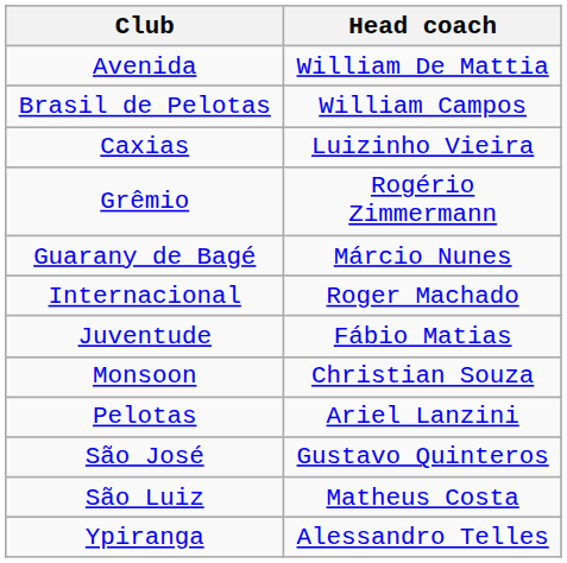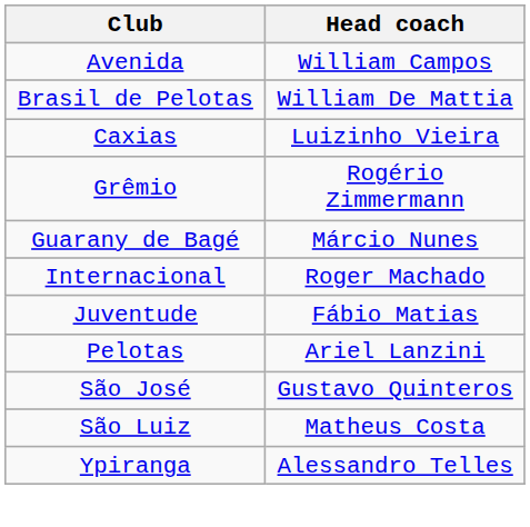Avenida | Head coach: William De Mattia -> William Campos
Brasil de Pelotas | Head coach: William Campos -> William De Mattia
- row: Monsoon | Christian Souza
